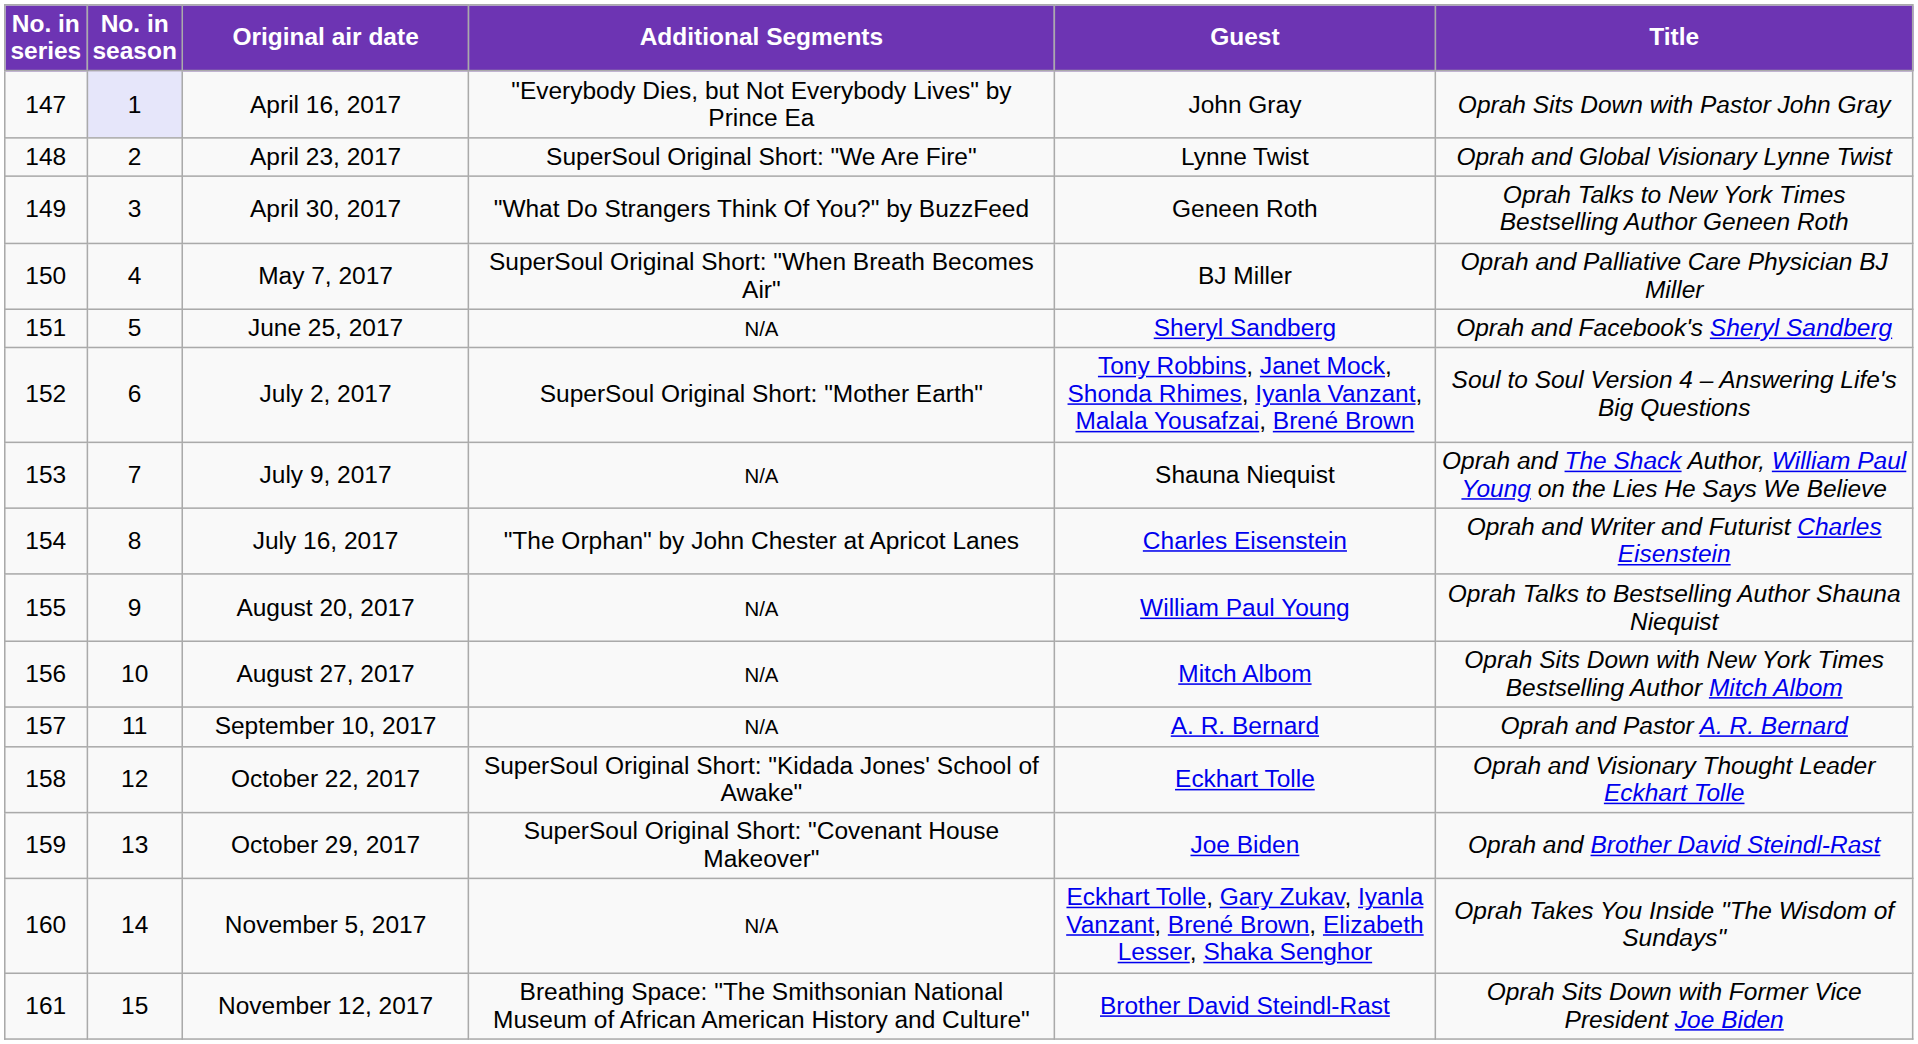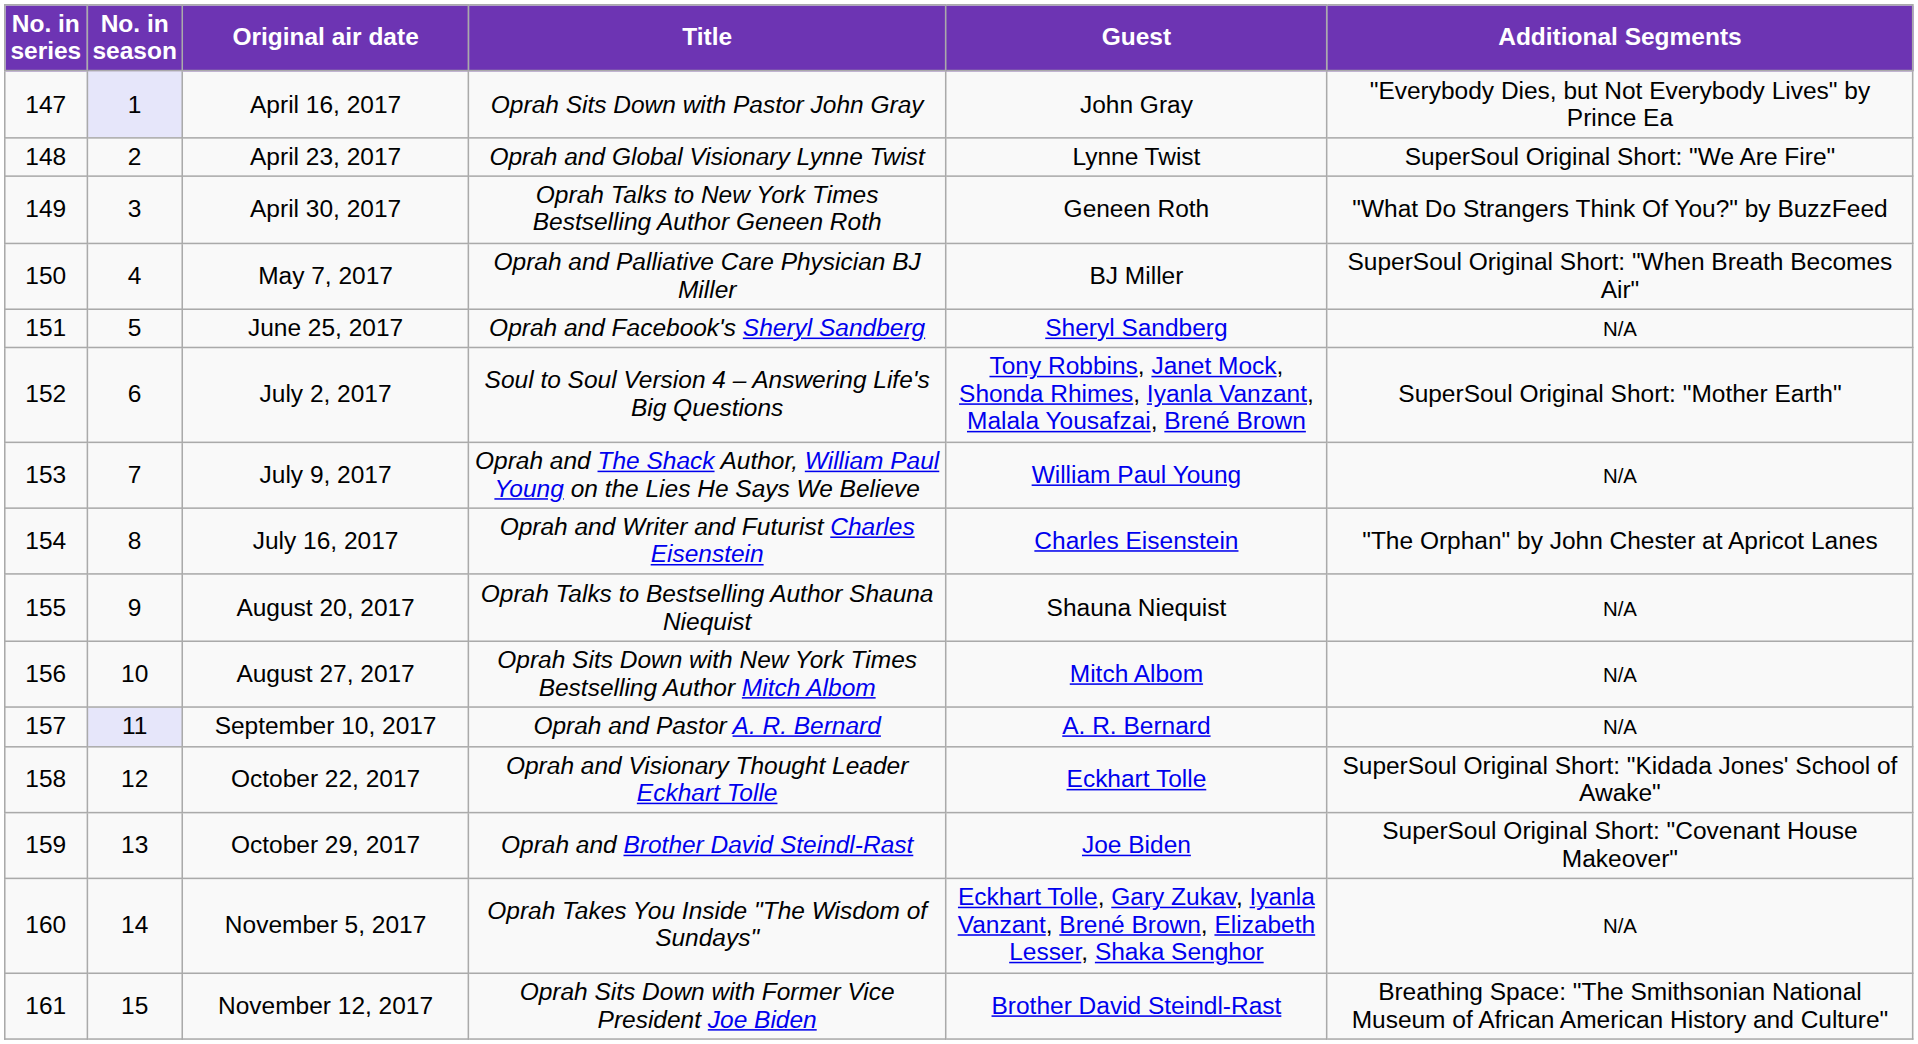columns swapped: Title <-> Additional Segments
July 9, 2017 | Guest: Shauna Niequist -> William Paul Young
August 20, 2017 | Guest: William Paul Young -> Shauna Niequist
September 10, 2017 | No. in season: no background -> lavender background
